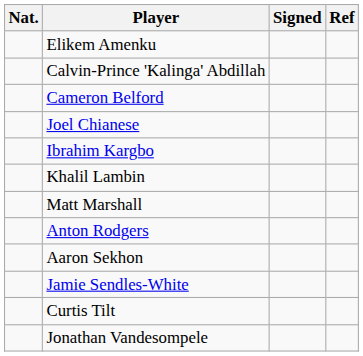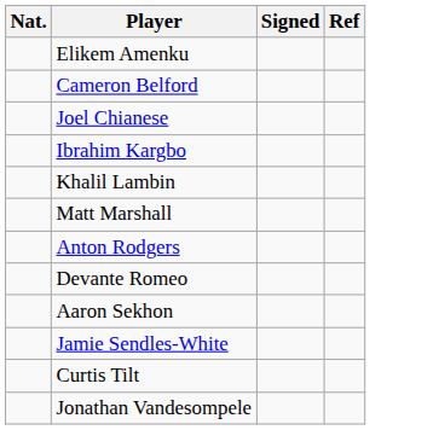- row: Calvin-Prince 'Kalinga' Abdillah
+ row: Devante Romeo
